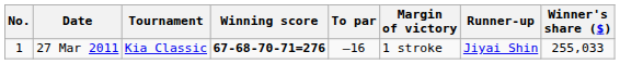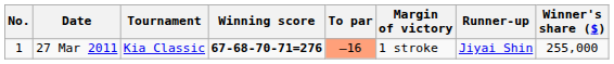27 Mar 2011 | To par: no background -> lightsalmon background
27 Mar 2011 | Winner's share ($): 255,033 -> 255,000
